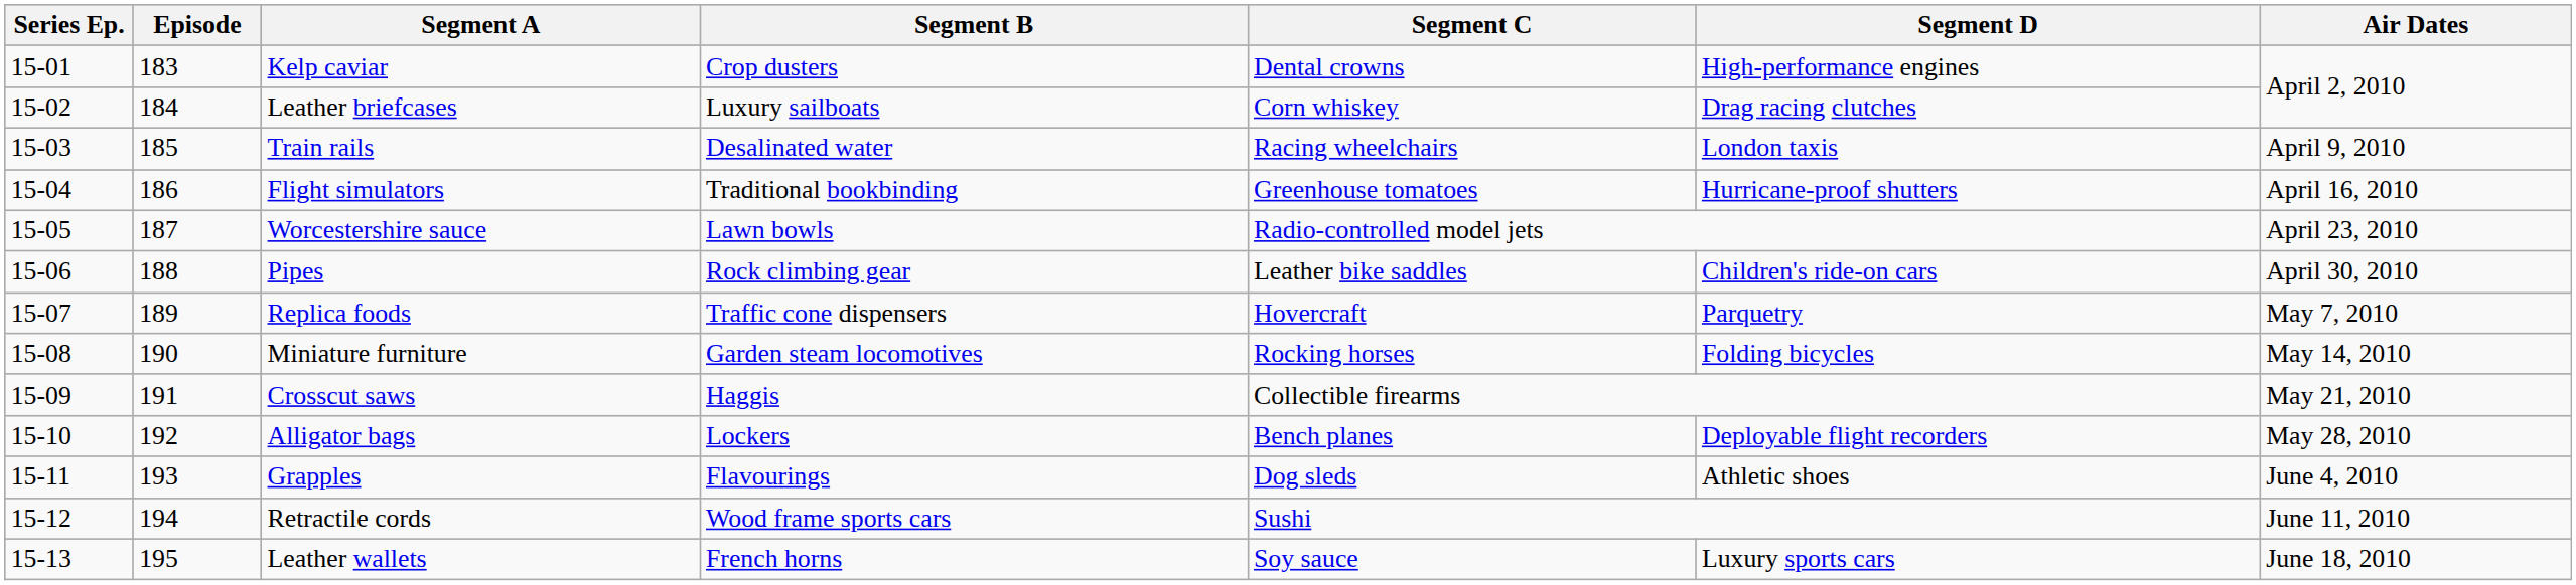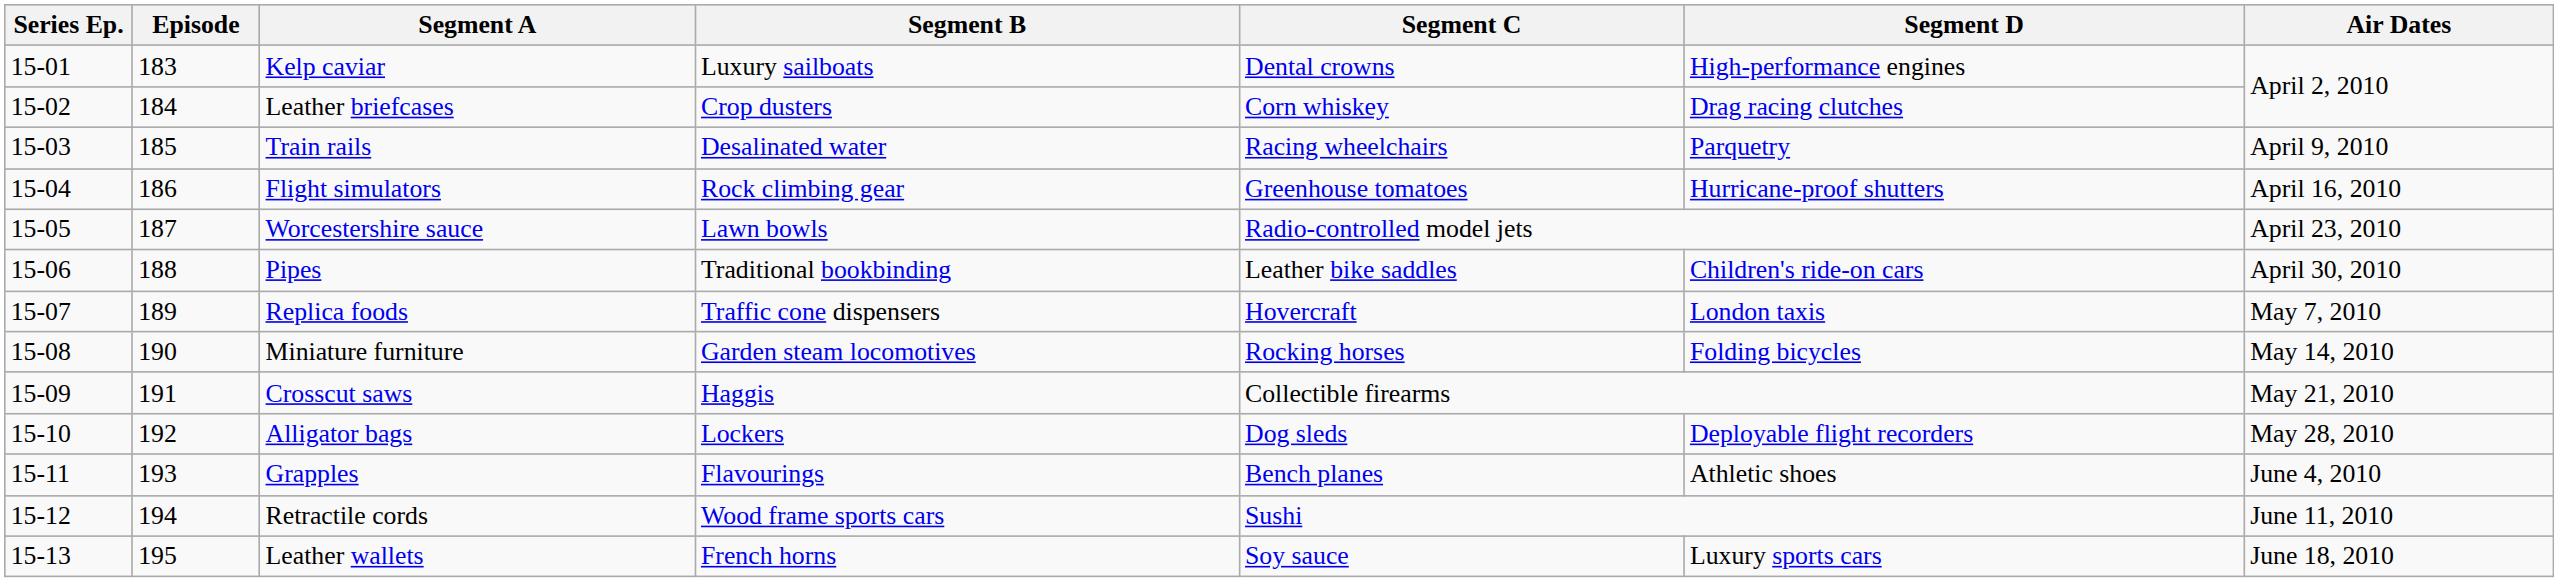Kelp caviar | Segment B: Crop dusters -> Luxury sailboats
Leather briefcases | Segment B: Luxury sailboats -> Crop dusters
Train rails | Segment D: London taxis -> Parquetry
Flight simulators | Segment B: Traditional bookbinding -> Rock climbing gear
Pipes | Segment B: Rock climbing gear -> Traditional bookbinding
Replica foods | Segment D: Parquetry -> London taxis
Alligator bags | Segment C: Bench planes -> Dog sleds
Grapples | Segment C: Dog sleds -> Bench planes
